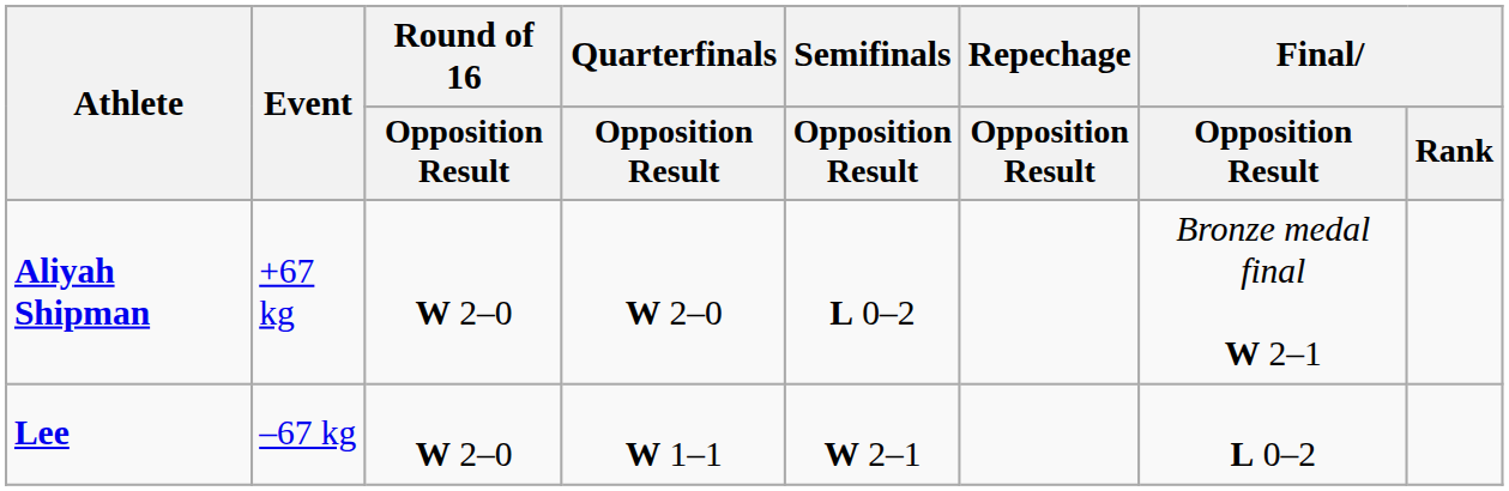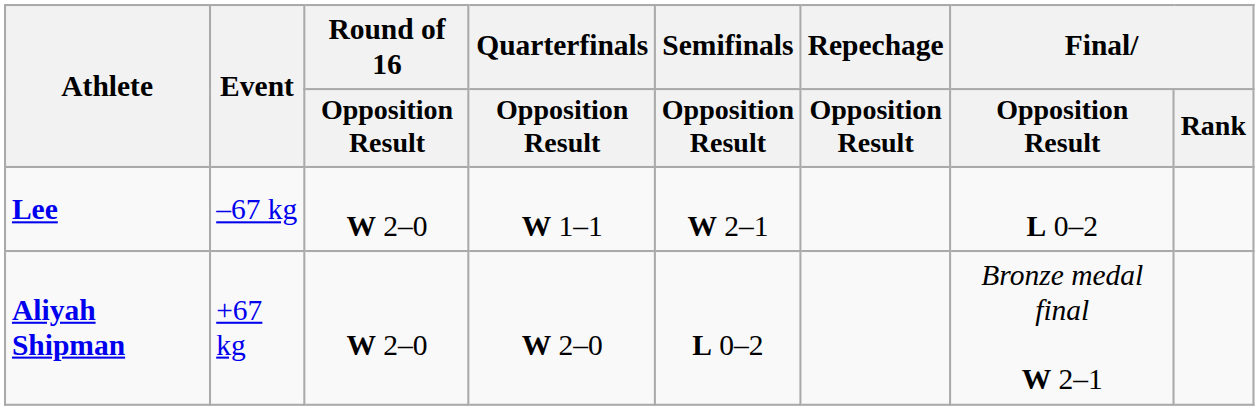rows swapped: Lee <-> Aliyah Shipman
